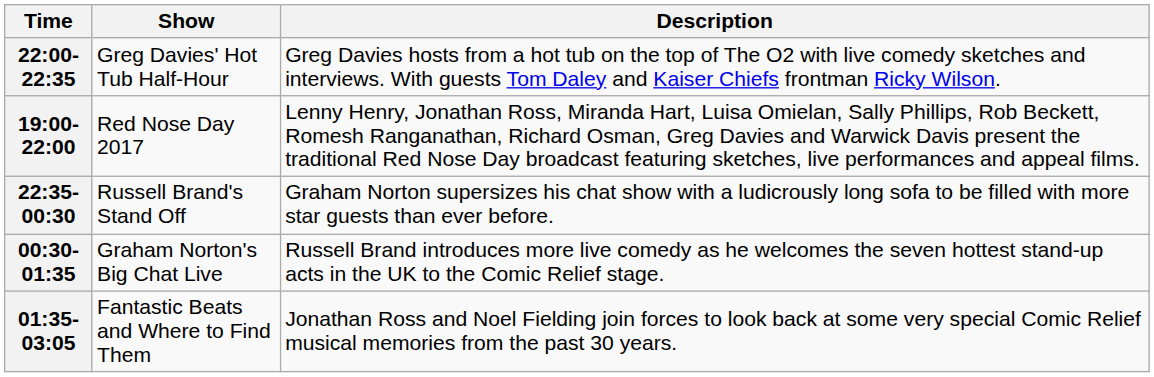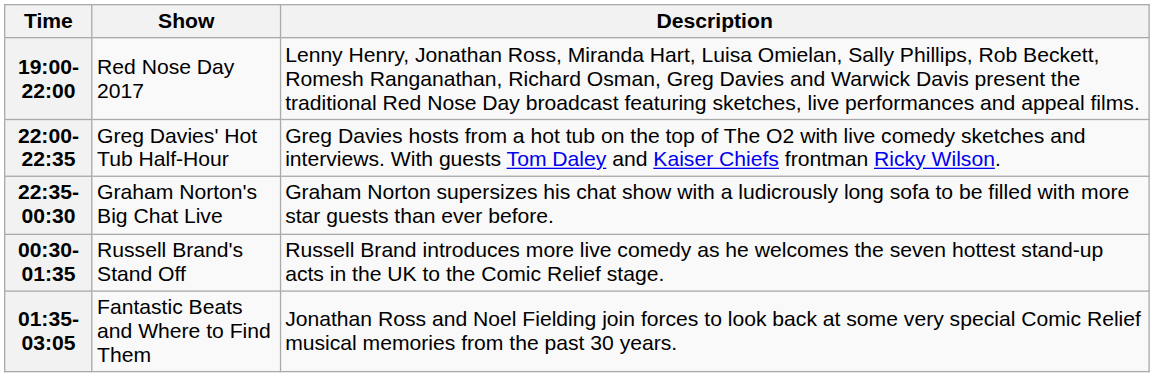rows swapped: 19:00-22:00 <-> 22:00-22:35
22:35-00:30 | Show: Russell Brand's Stand Off -> Graham Norton's Big Chat Live
00:30-01:35 | Show: Graham Norton's Big Chat Live -> Russell Brand's Stand Off
